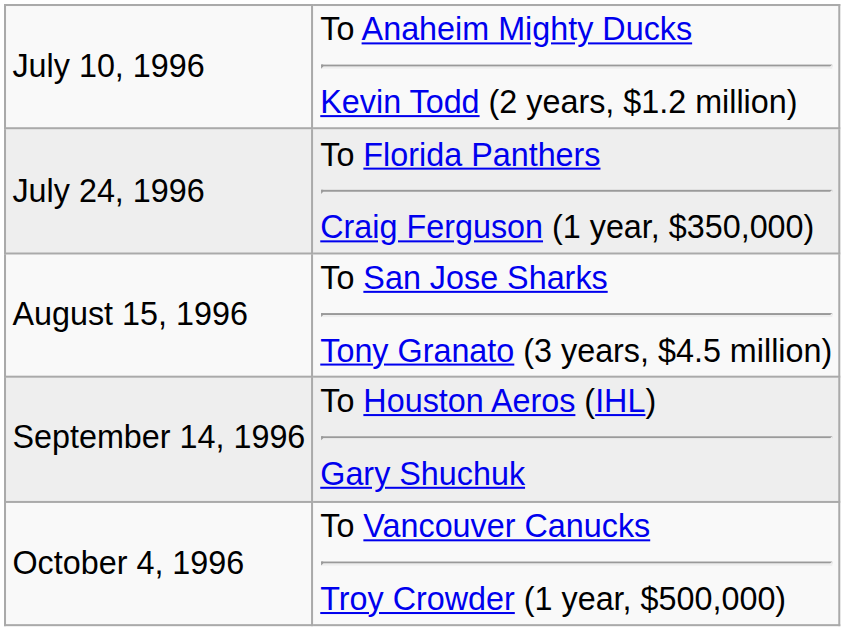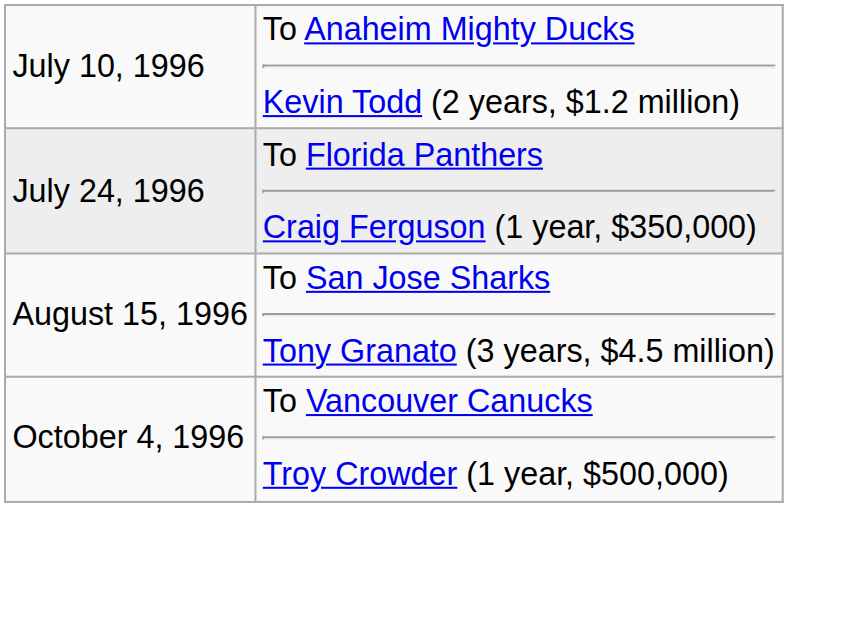- row: September 14, 1996 | To Houston Aeros (IHL) Gary Shuchuk
